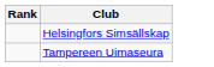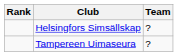+ column: Team | ? | ?
